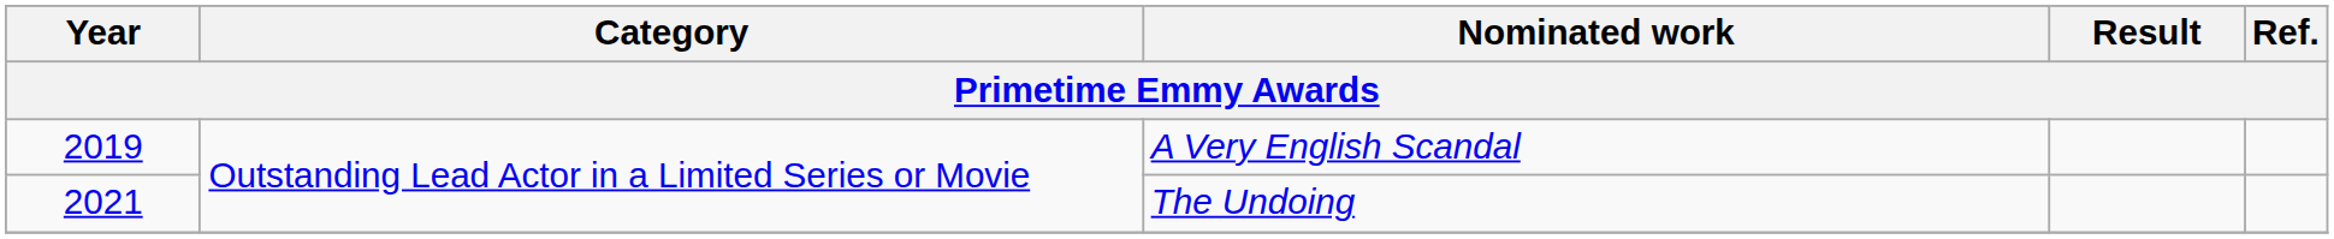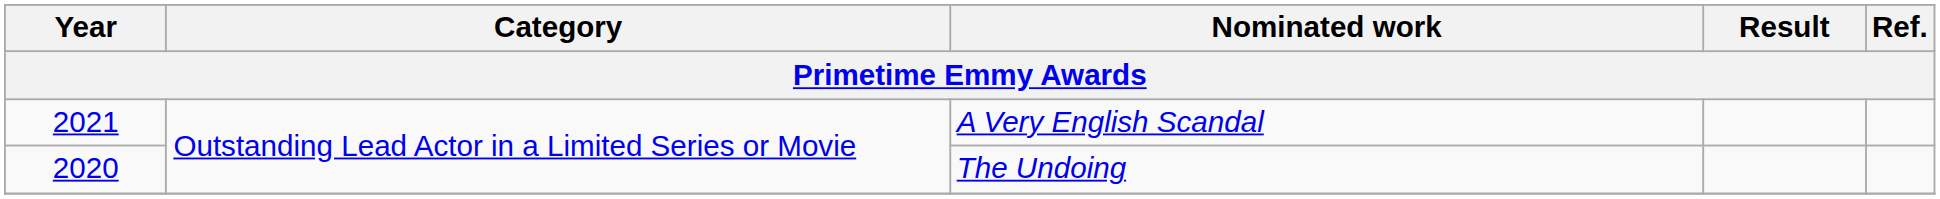A Very English Scandal | Year: 2019 -> 2021
The Undoing | Year: 2021 -> 2020
